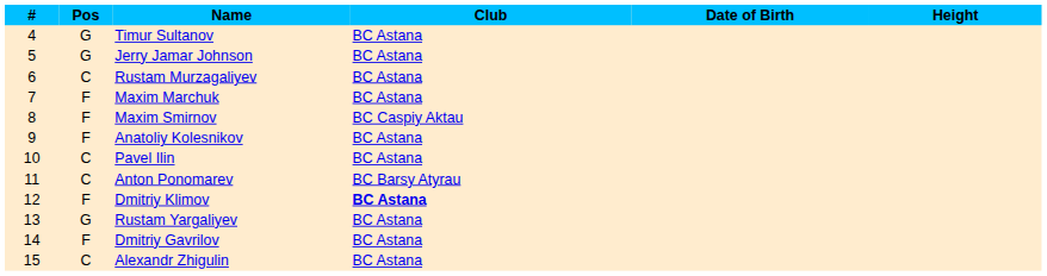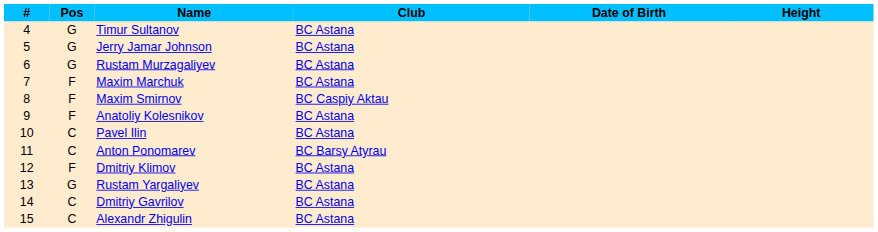Rustam Murzagaliyev | Pos: C -> G
Dmitriy Klimov | Club: bold -> normal
Dmitriy Gavrilov | Pos: F -> C
